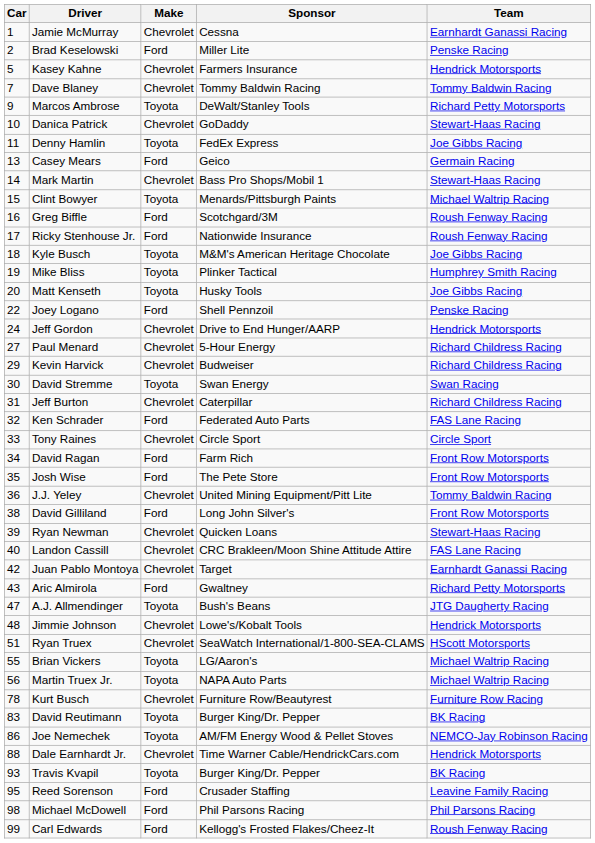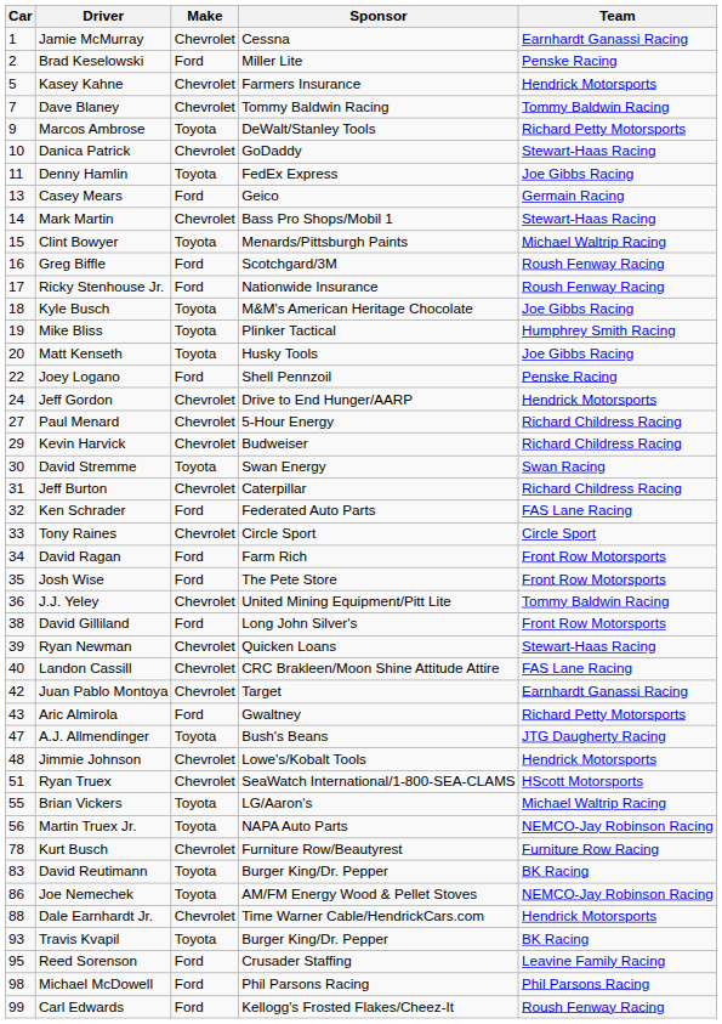Martin Truex Jr. | Team: Michael Waltrip Racing -> NEMCO-Jay Robinson Racing
